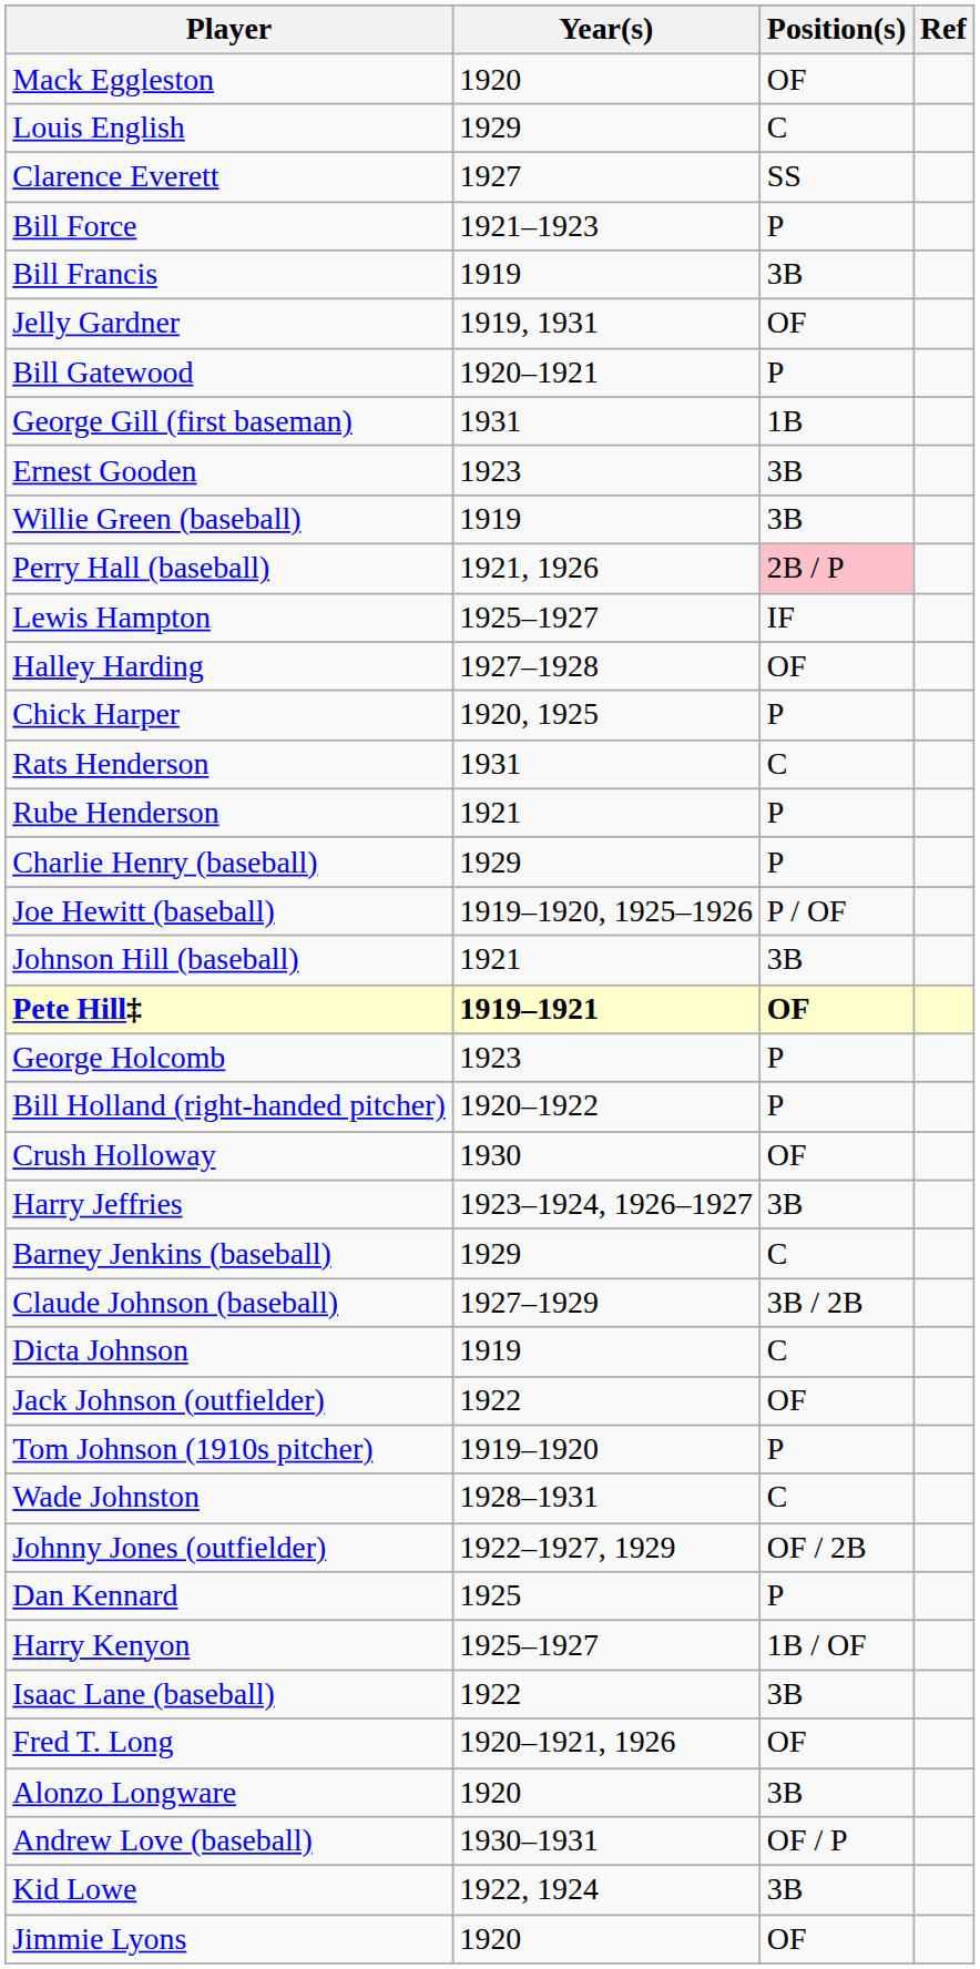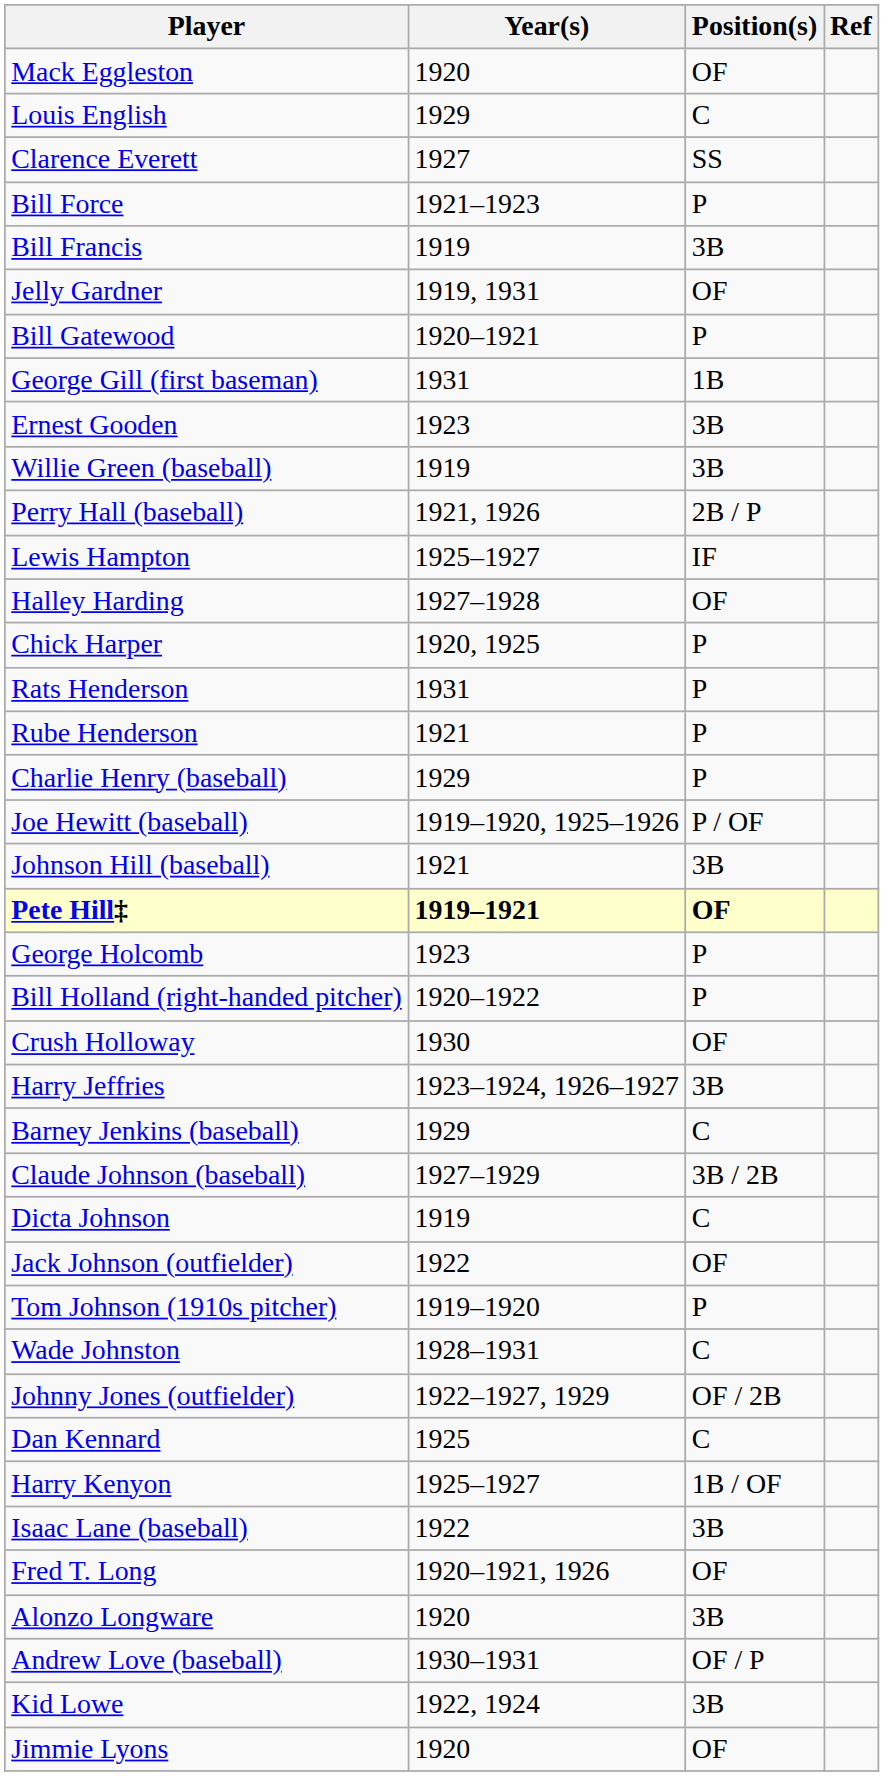Perry Hall (baseball) | Position(s): pink background -> no background
Rats Henderson | Position(s): C -> P
Dan Kennard | Position(s): P -> C
